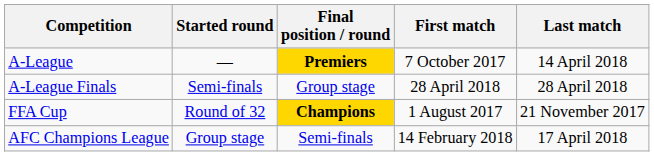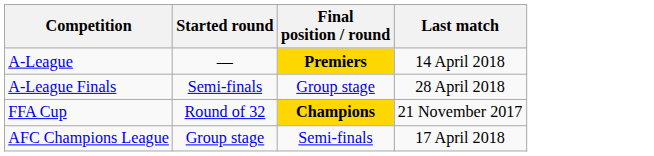- column: First match | 7 October 2017 | 28 April 2018 | 1 August 2017 | 14 February 2018
